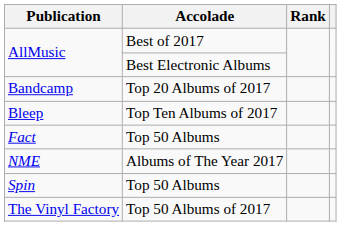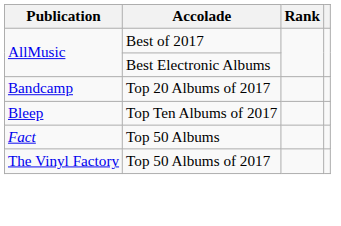- row: NME | Albums of The Year 2017
- row: Spin | Top 50 Albums
